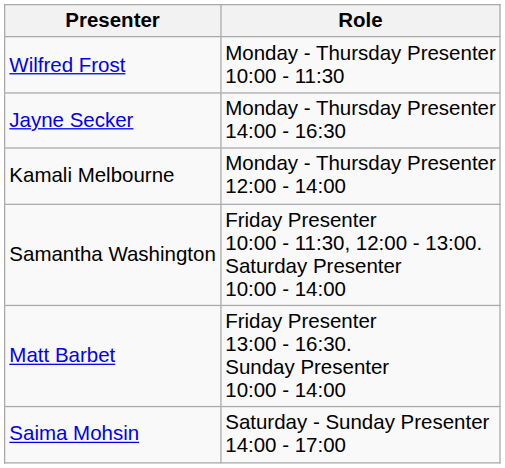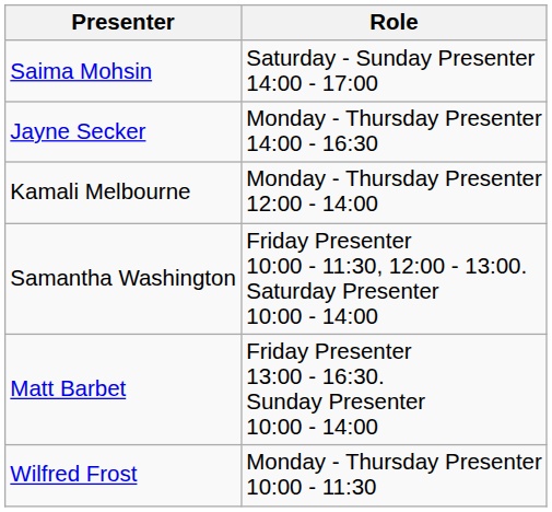rows swapped: Wilfred Frost <-> Saima Mohsin
